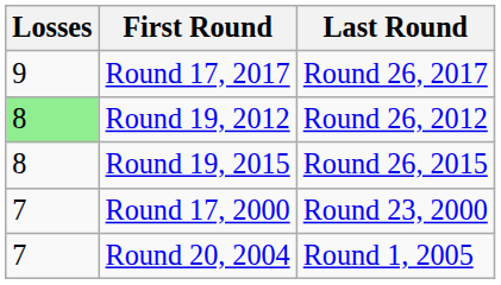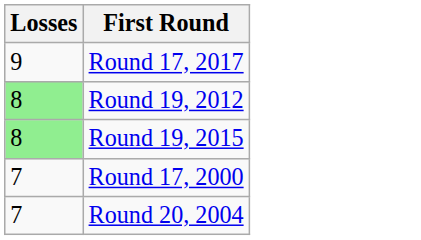- column: Last Round | Round 26, 2017 | Round 26, 2012 | Round 26, 2015 | Round 23, 2000 | Round 1, 2005
Round 19, 2015 | Losses: no background -> lightgreen background
